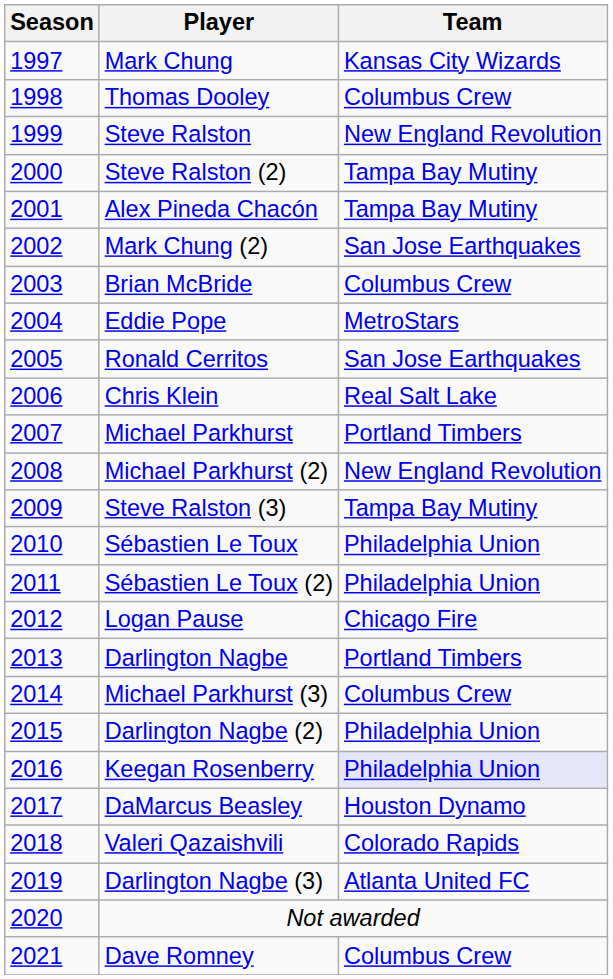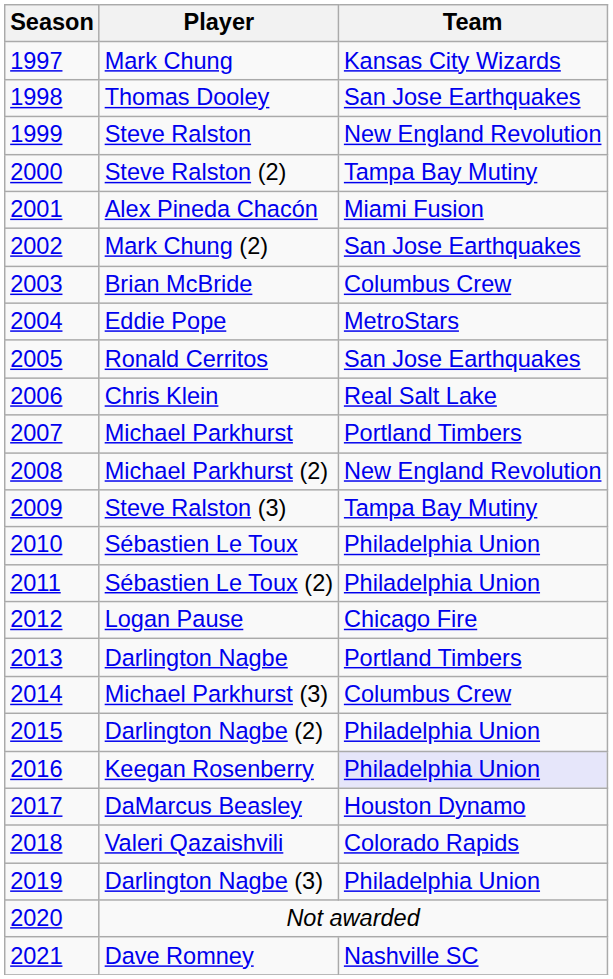Thomas Dooley | Team: Columbus Crew -> San Jose Earthquakes
Alex Pineda Chacón | Team: Tampa Bay Mutiny -> Miami Fusion
Darlington Nagbe (3) | Team: Atlanta United FC -> Philadelphia Union
Dave Romney | Team: Columbus Crew -> Nashville SC
